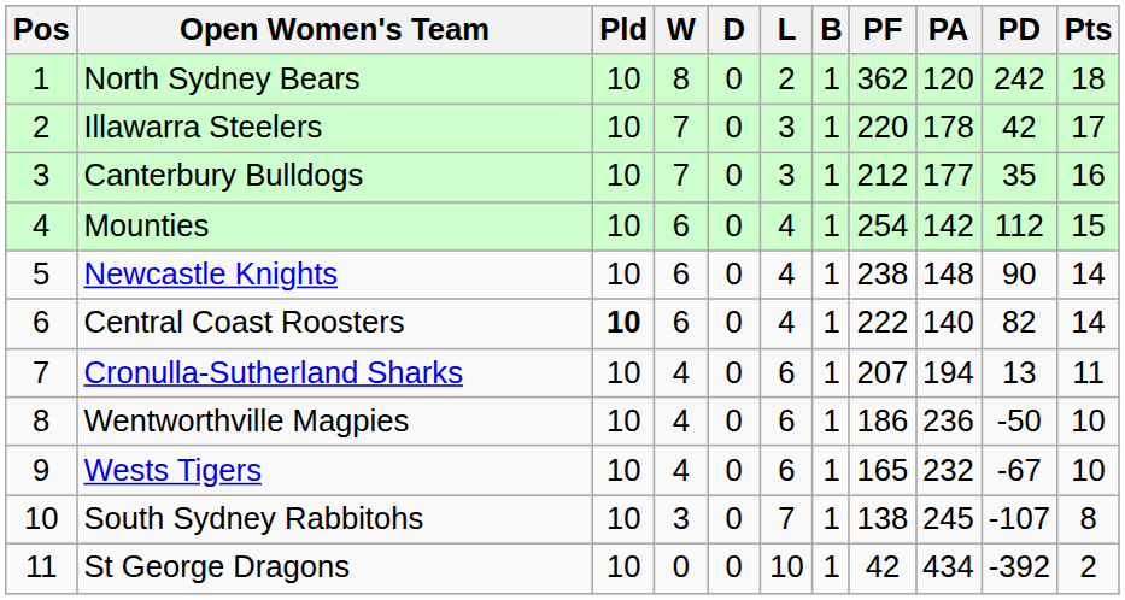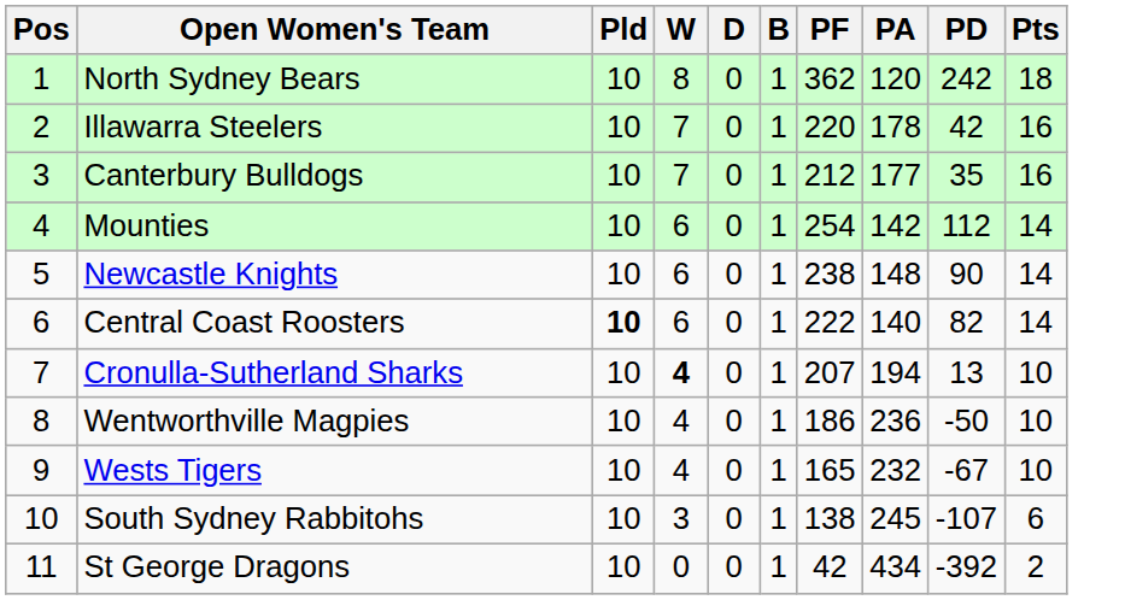- column: L | 2 | 3 | 3 | 4 | 4 | 4 | 6 | 6 | 6 | 7 | 10
Illawarra Steelers | Pts: 17 -> 16
Mounties | Pts: 15 -> 14
Cronulla-Sutherland Sharks | W: normal -> bold
Cronulla-Sutherland Sharks | Pts: 11 -> 10
South Sydney Rabbitohs | Pts: 8 -> 6
